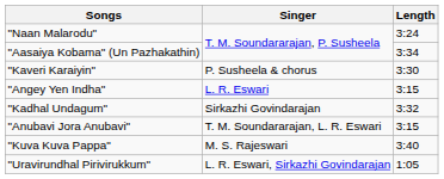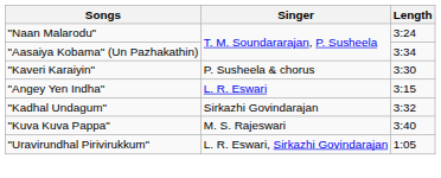- row: "Anubavi Jora Anubavi" | T. M. Soundararajan, L. R. Eswari | 3:15
